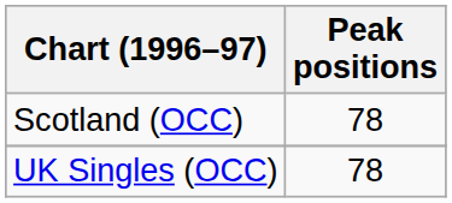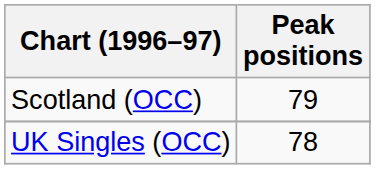Scotland (OCC) | Peak positions: 78 -> 79
